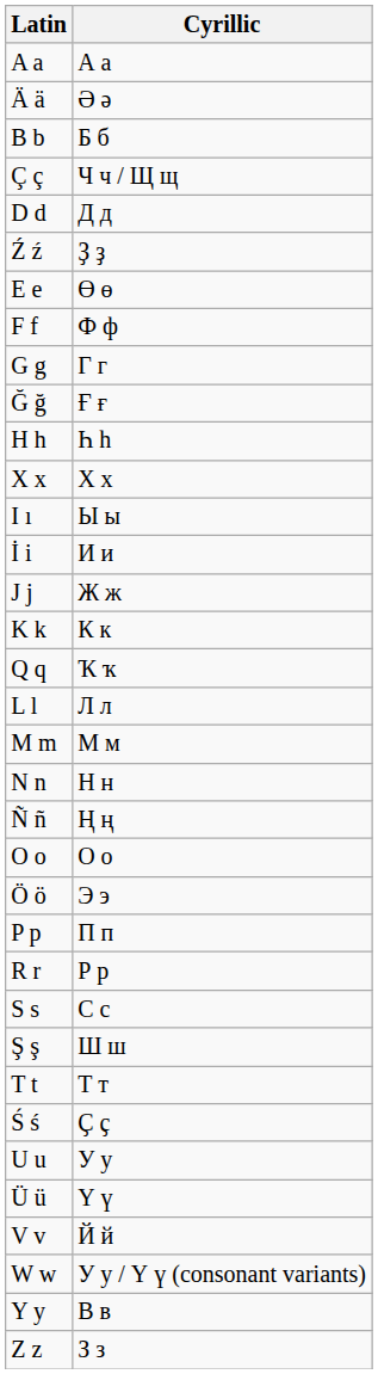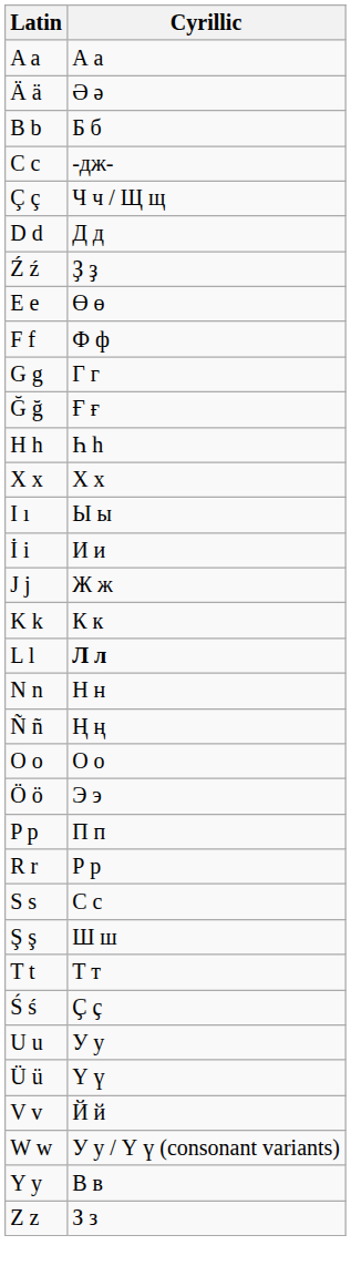+ row: C c | -дж-
- row: Q q | Ҡ ҡ
L l | Cyrillic: normal -> bold
- row: M m | М м
